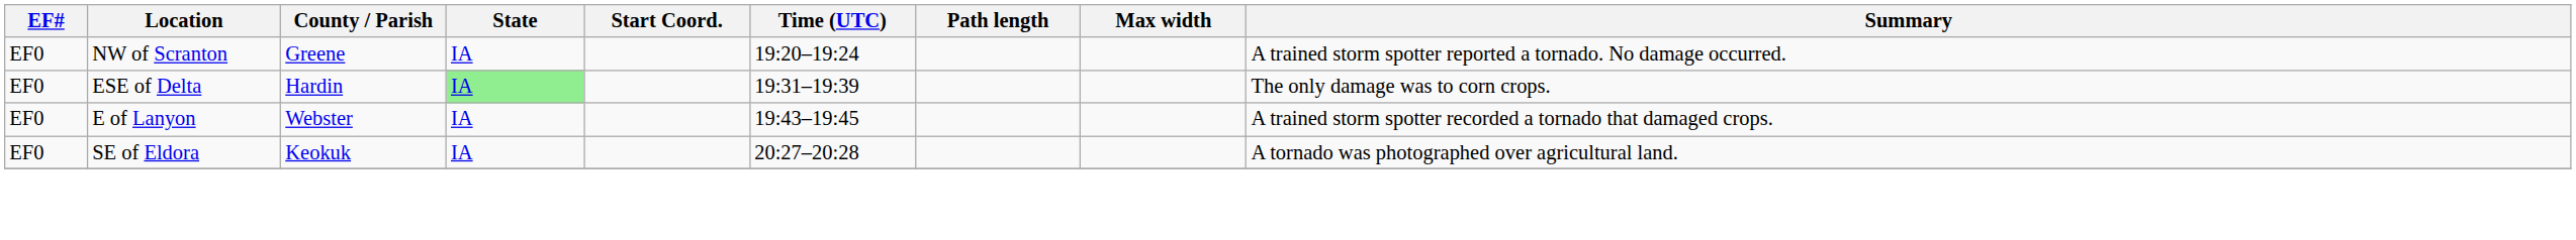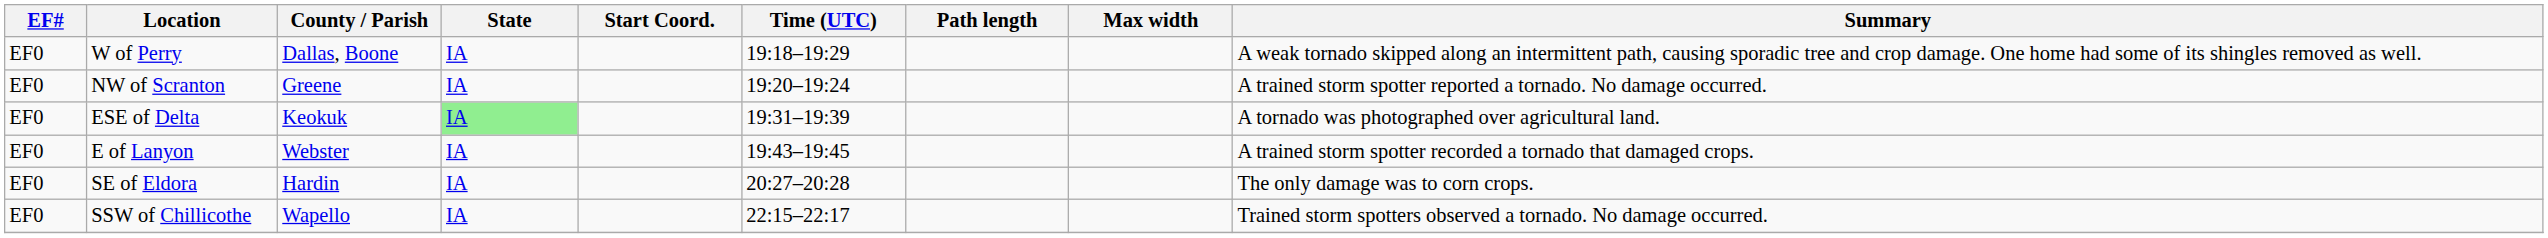+ row: EF0 | W of Perry | Dallas, Boone | IA | 19:18–19:29 | A weak tornado skipped along an intermittent path, causing sporadic tree and crop damage. One home had some of its shingles removed as well.
ESE of Delta | County / Parish: Hardin -> Keokuk
ESE of Delta | Summary: The only damage was to corn crops. -> A tornado was photographed over agricultural land.
SE of Eldora | County / Parish: Keokuk -> Hardin
SE of Eldora | Summary: A tornado was photographed over agricultural land. -> The only damage was to corn crops.
+ row: EF0 | SSW of Chillicothe | Wapello | IA | 22:15–22:17 | Trained storm spotters observed a tornado. No damage occurred.
